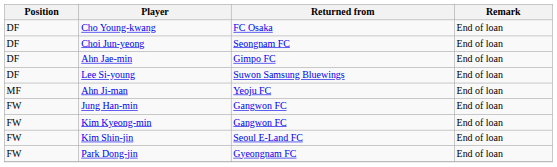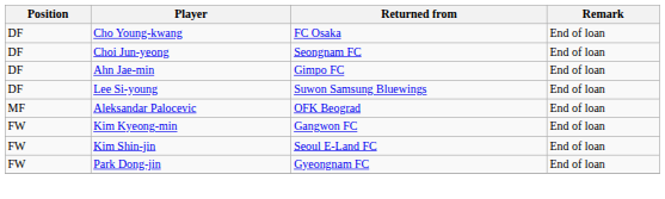+ row: MF | Aleksandar Palocevic | OFK Beograd | End of loan
- row: MF | Ahn Ji-man | Yeoju FC | End of loan
- row: FW | Jung Han-min | Gangwon FC | End of loan
